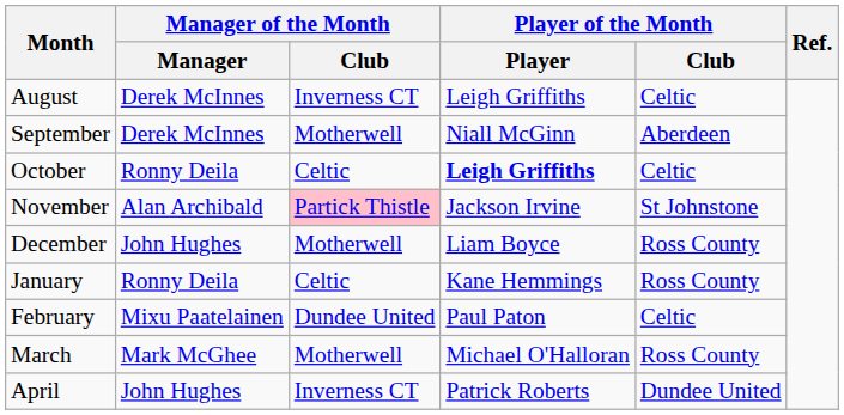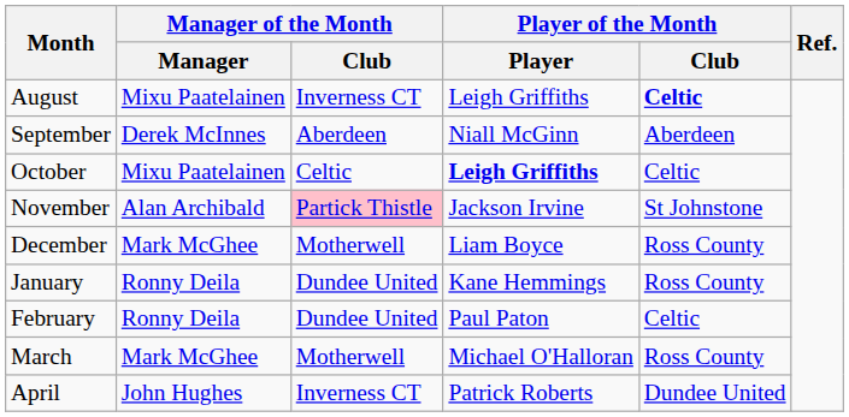August | Manager of the Month / Manager: Derek McInnes -> Mixu Paatelainen
August | Player of the Month / Club: normal -> bold
September | Manager of the Month / Club: Motherwell -> Aberdeen
October | Manager of the Month / Manager: Ronny Deila -> Mixu Paatelainen
December | Manager of the Month / Manager: John Hughes -> Mark McGhee
January | Manager of the Month / Club: Celtic -> Dundee United
February | Manager of the Month / Manager: Mixu Paatelainen -> Ronny Deila
